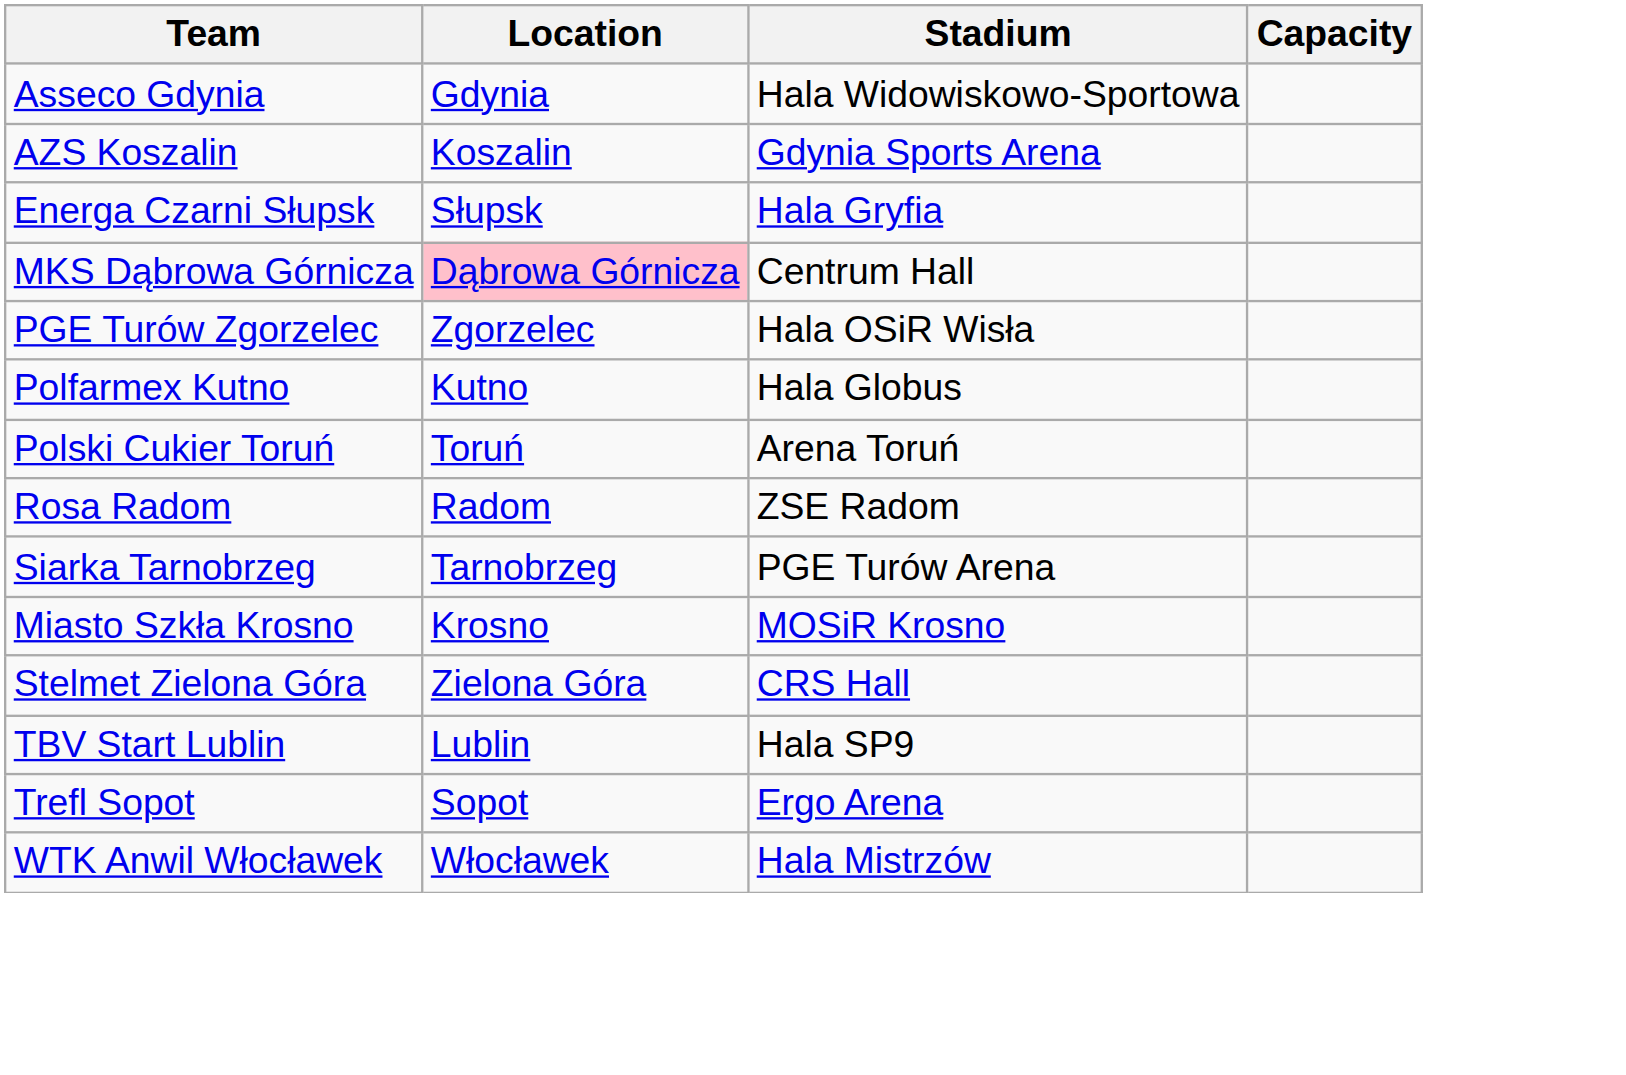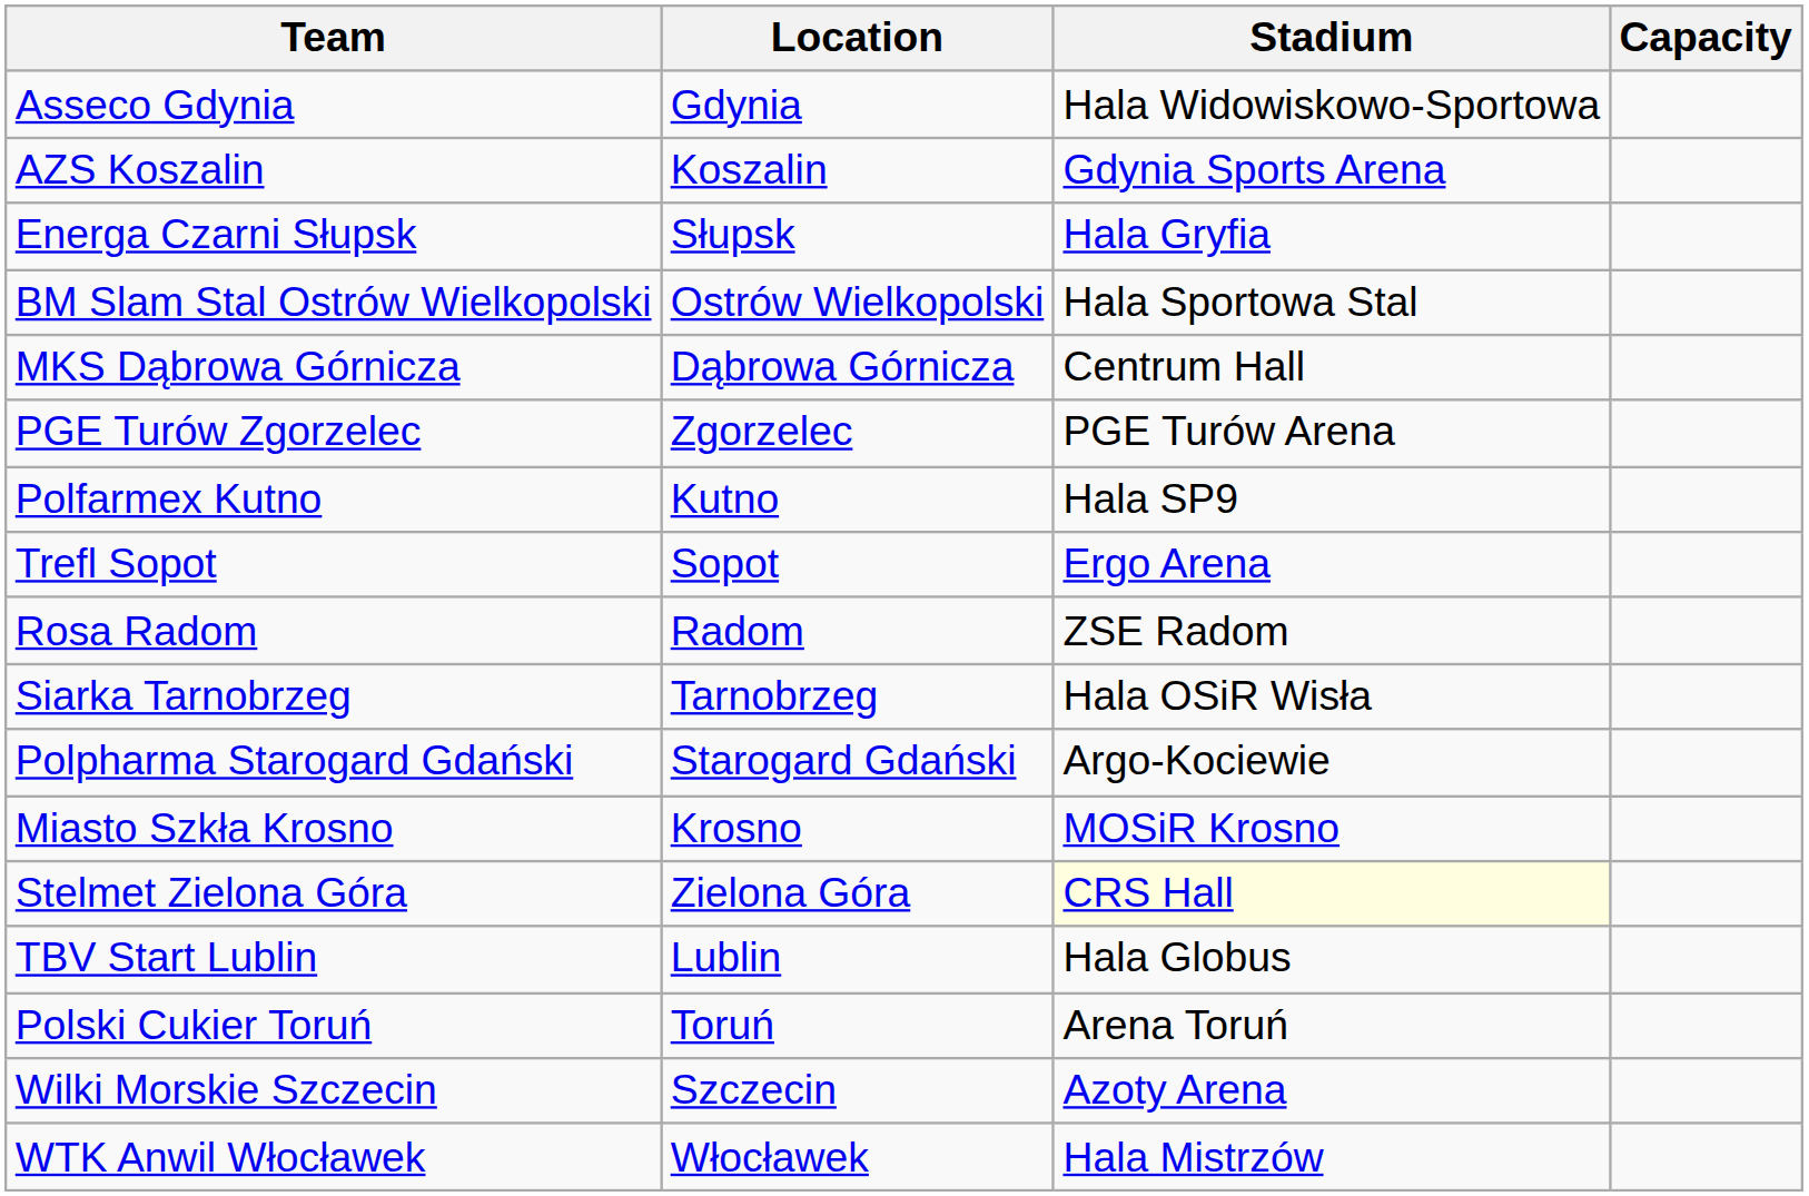+ row: BM Slam Stal Ostrów Wielkopolski | Ostrów Wielkopolski | Hala Sportowa Stal
MKS Dąbrowa Górnicza | Location: pink background -> no background
PGE Turów Zgorzelec | Stadium: Hala OSiR Wisła -> PGE Turów Arena
Polfarmex Kutno | Stadium: Hala Globus -> Hala SP9
rows swapped: Polski Cukier Toruń <-> Trefl Sopot
Siarka Tarnobrzeg | Stadium: PGE Turów Arena -> Hala OSiR Wisła
+ row: Polpharma Starogard Gdański | Starogard Gdański | Argo-Kociewie
Stelmet Zielona Góra | Stadium: no background -> lightyellow background
TBV Start Lublin | Stadium: Hala SP9 -> Hala Globus
+ row: Wilki Morskie Szczecin | Szczecin | Azoty Arena
